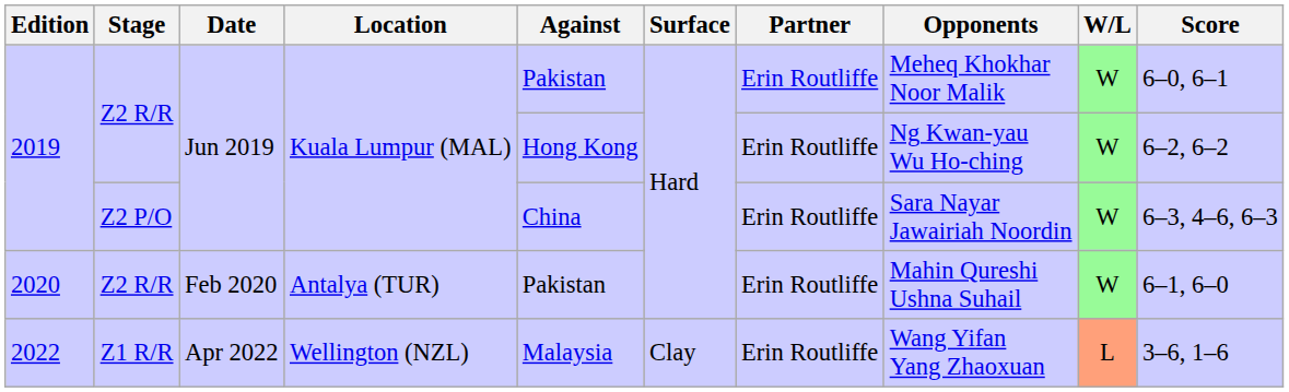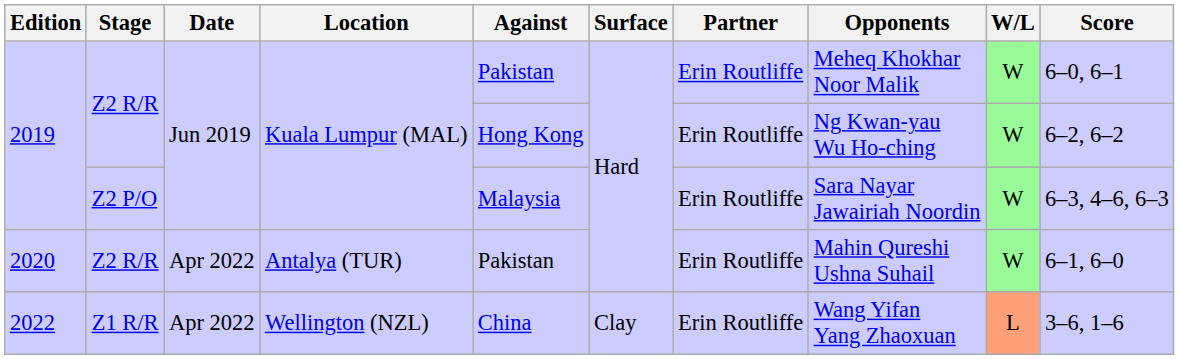2019 / Z2 P/O | Against: China -> Malaysia
2020 | Date: Feb 2020 -> Apr 2022
2022 | Against: Malaysia -> China
